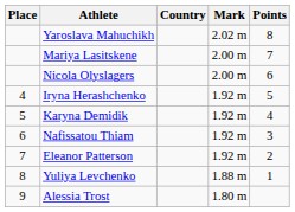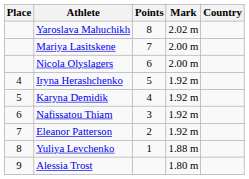columns swapped: Country <-> Points
